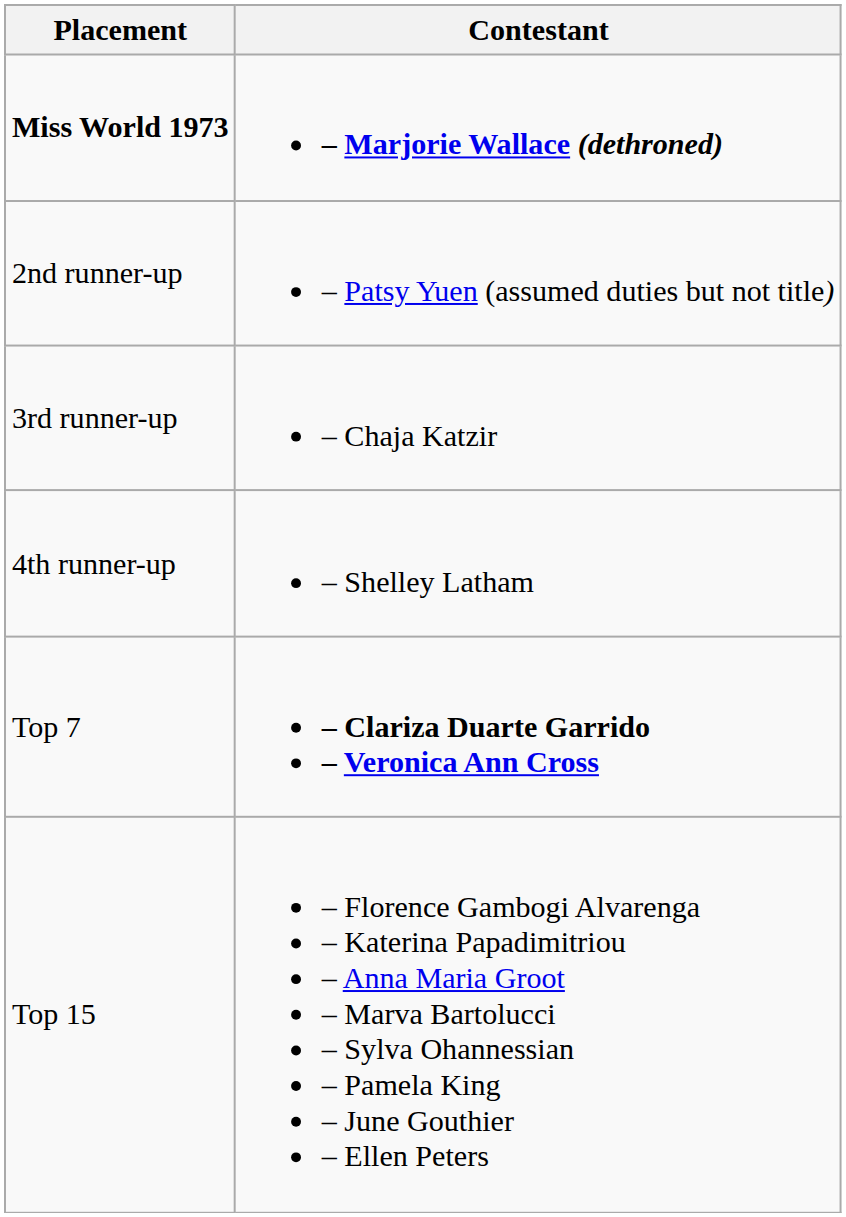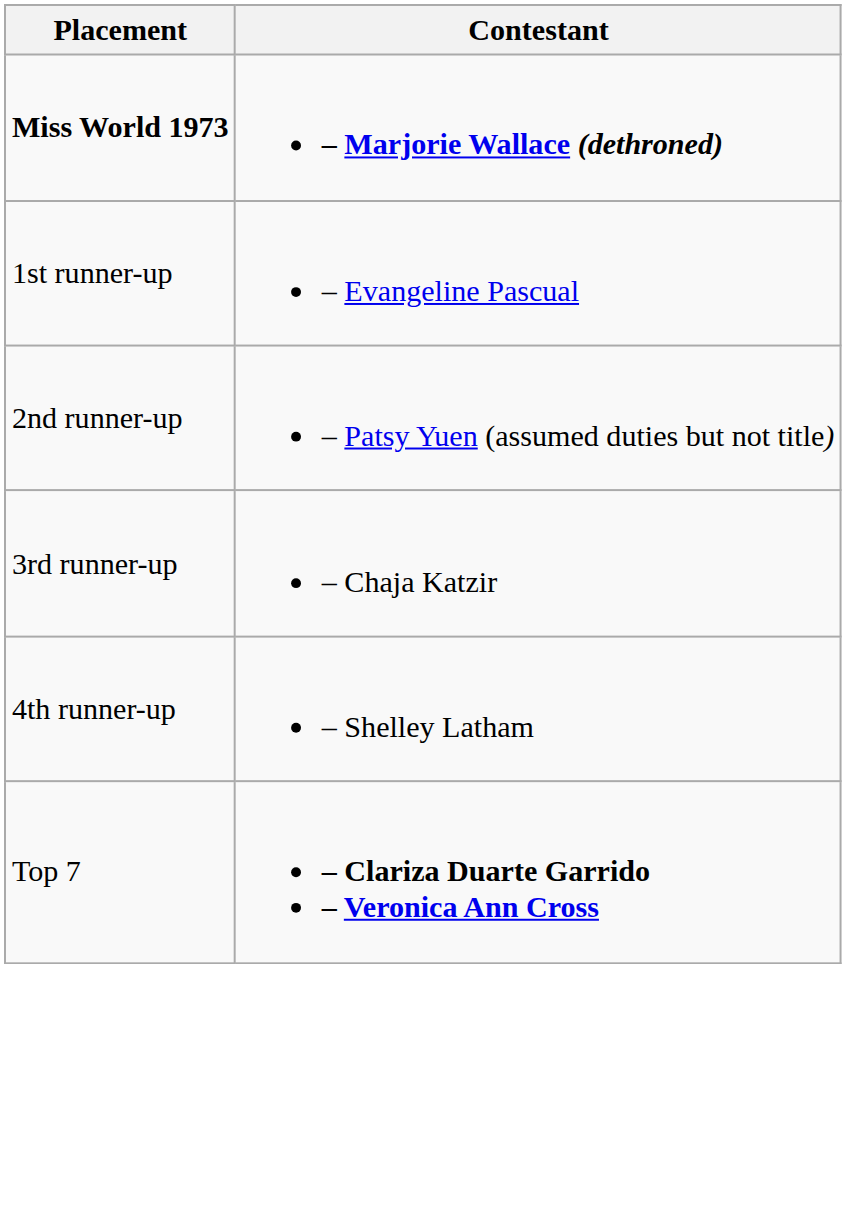+ row: 1st runner-up | – Evangeline Pascual
- row: Top 15 | – Florence Gambogi Alvarenga – Katerina Papadimitriou – Anna Maria Groot – Marva Bartolucci – Sylva Ohannessian – Pamela King – June Gouthier – Ellen Peters
